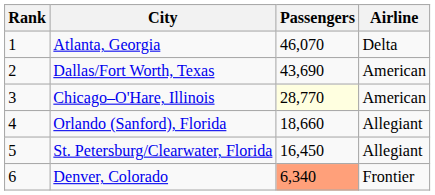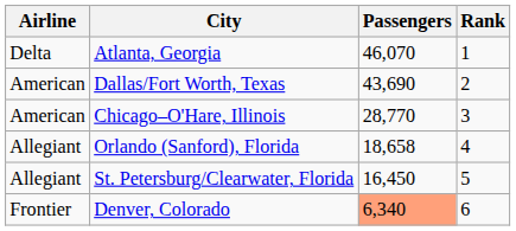columns swapped: Rank <-> Airline
Chicago–O'Hare, Illinois | Passengers: lightyellow background -> no background
Orlando (Sanford), Florida | Passengers: 18,660 -> 18,658
